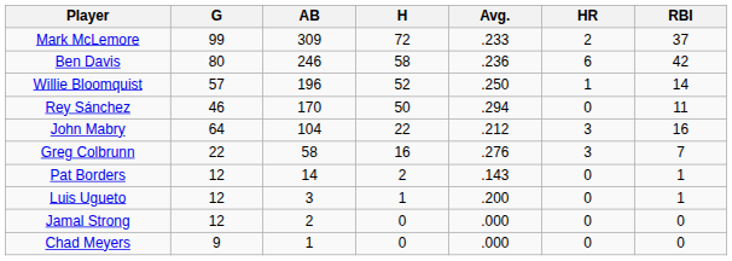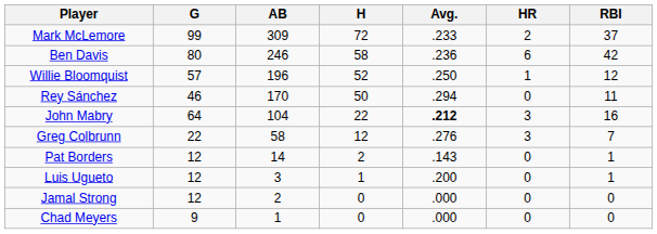Willie Bloomquist | RBI: 14 -> 12
John Mabry | Avg.: normal -> bold
Greg Colbrunn | H: 16 -> 12
